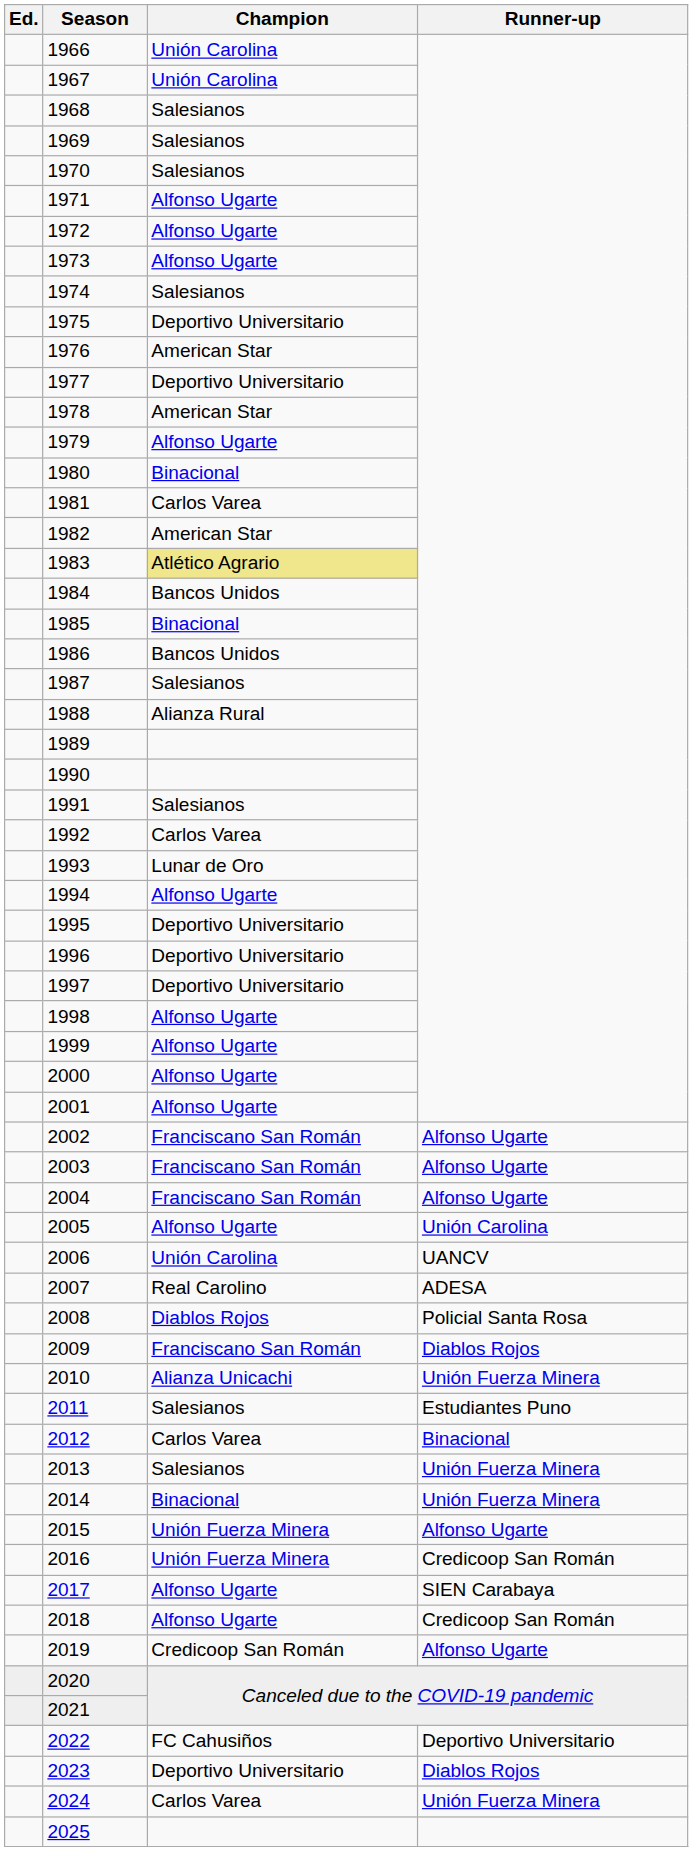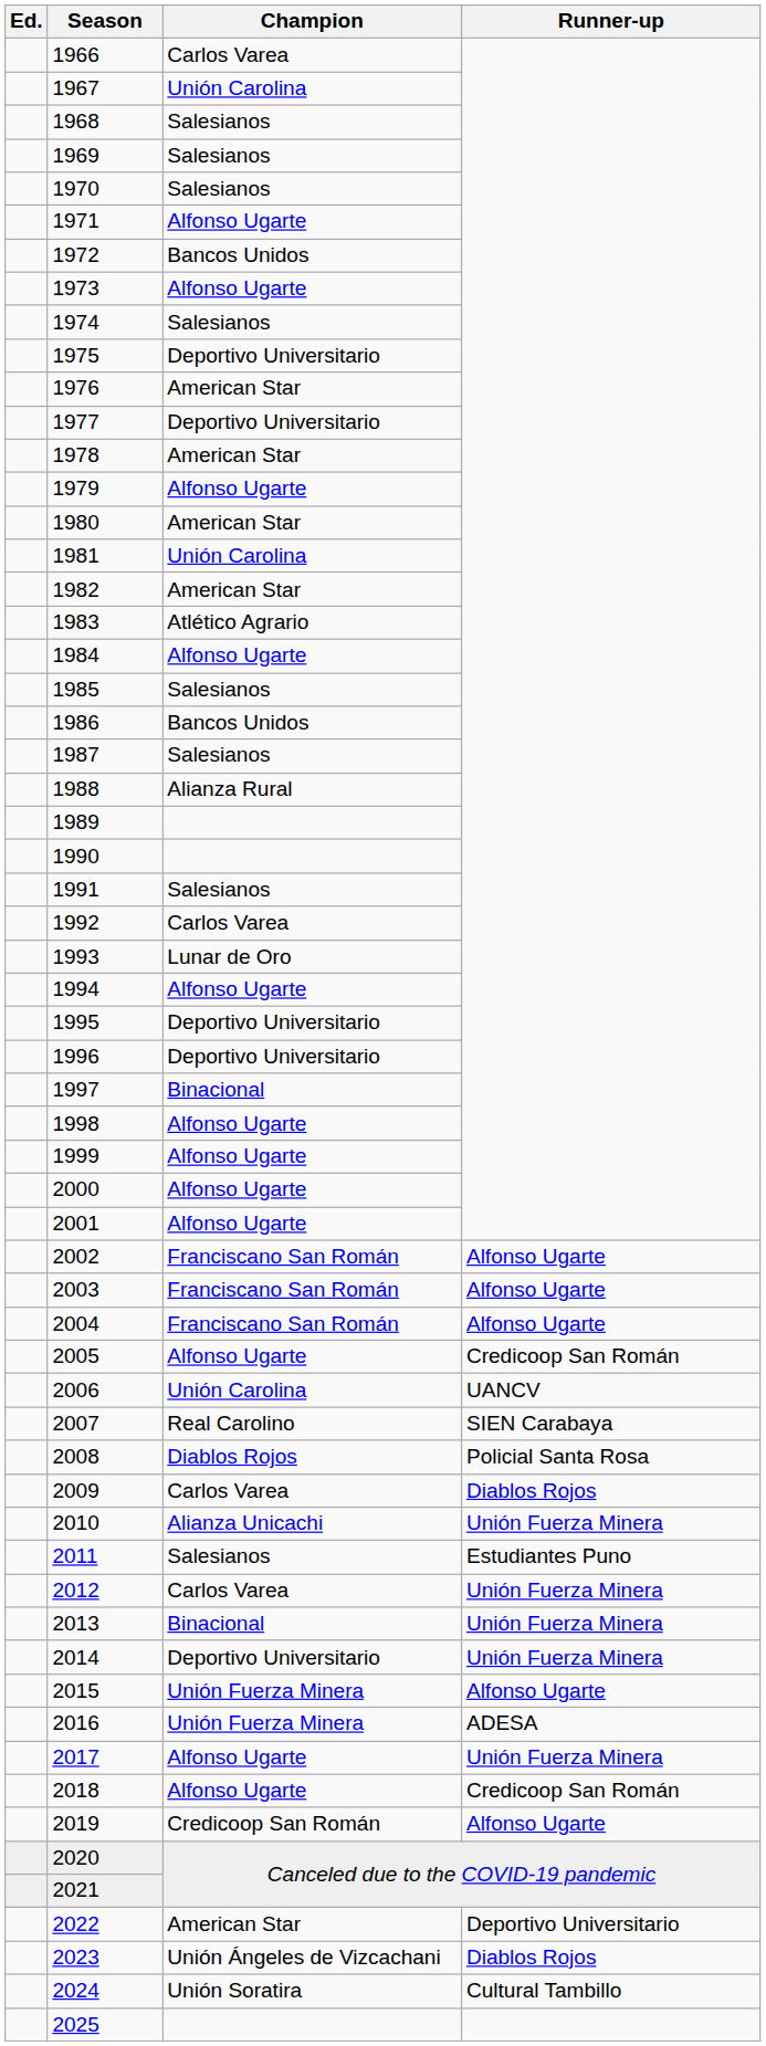1966 | Champion: Unión Carolina -> Carlos Varea
1972 | Champion: Alfonso Ugarte -> Bancos Unidos
1980 | Champion: Binacional -> American Star
1981 | Champion: Carlos Varea -> Unión Carolina
1983 | Champion: khaki background -> no background
1984 | Champion: Bancos Unidos -> Alfonso Ugarte
1985 | Champion: Binacional -> Salesianos
1997 | Champion: Deportivo Universitario -> Binacional
2005 | Runner-up: Unión Carolina -> Credicoop San Román
2007 | Runner-up: ADESA -> SIEN Carabaya
2009 | Champion: Franciscano San Román -> Carlos Varea
2012 | Runner-up: Binacional -> Unión Fuerza Minera
2013 | Champion: Salesianos -> Binacional
2014 | Champion: Binacional -> Deportivo Universitario
2016 | Runner-up: Credicoop San Román -> ADESA
2017 | Runner-up: SIEN Carabaya -> Unión Fuerza Minera
2022 | Champion: FC Cahusiños -> American Star
2023 | Champion: Deportivo Universitario -> Unión Ángeles de Vizcachani
2024 | Champion: Carlos Varea -> Unión Soratira
2024 | Runner-up: Unión Fuerza Minera -> Cultural Tambillo
